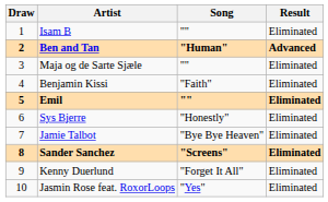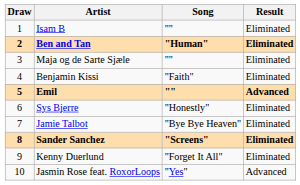Ben and Tan | Result: Advanced -> Eliminated
Emil | Result: Eliminated -> Advanced
Jasmin Rose feat. RoxorLoops | Result: Eliminated -> Advanced
